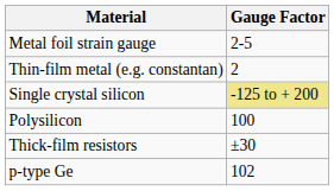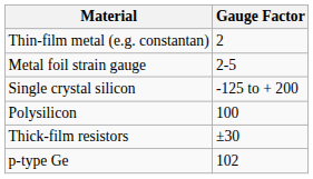rows swapped: Metal foil strain gauge <-> Thin-film metal (e.g. constantan)
Single crystal silicon | Gauge Factor: khaki background -> no background
